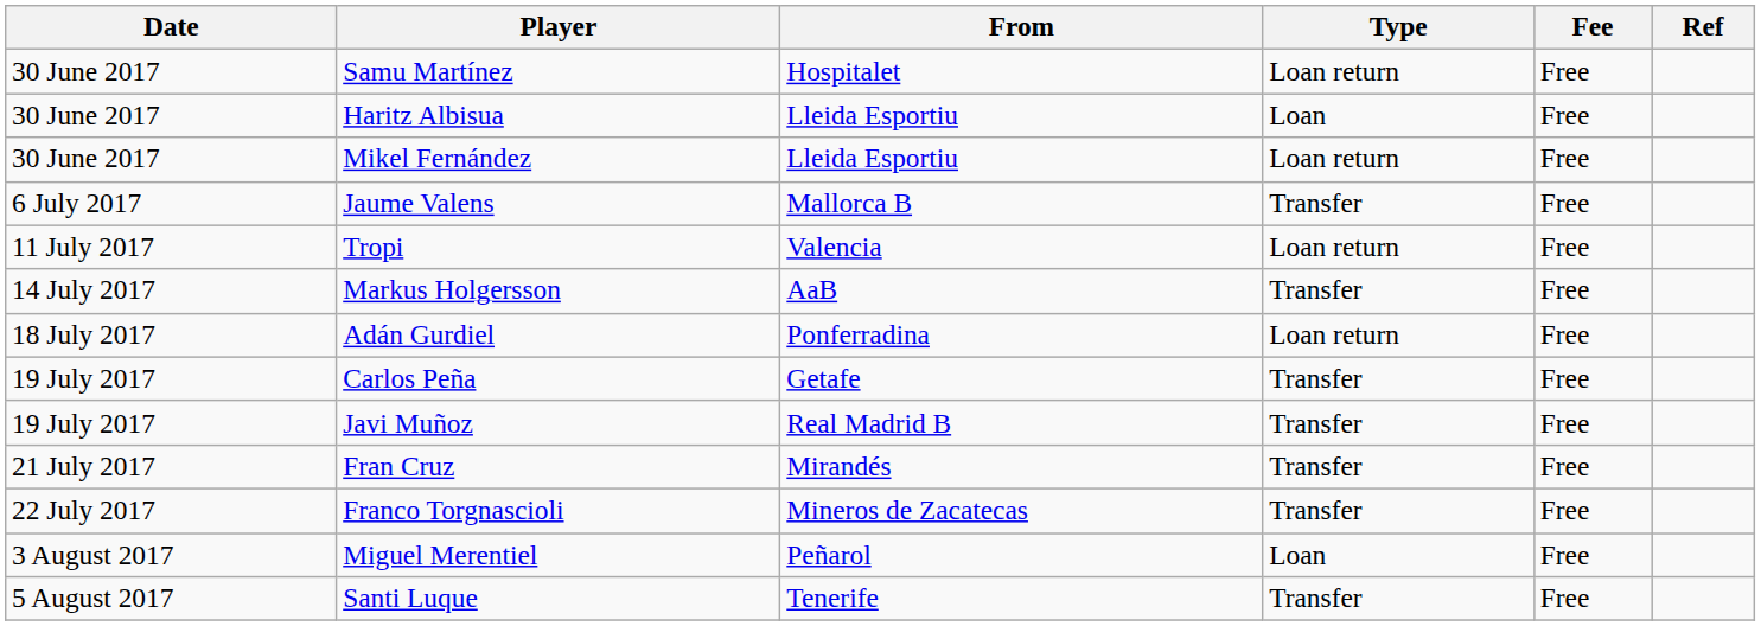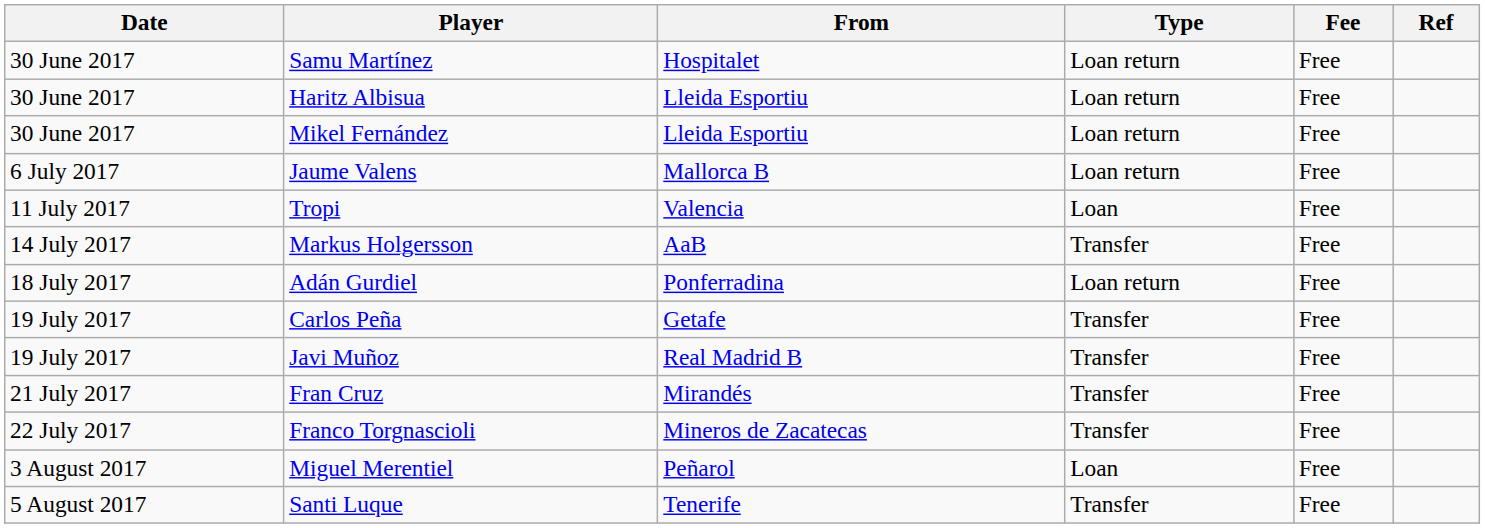Haritz Albisua | Type: Loan -> Loan return
Jaume Valens | Type: Transfer -> Loan return
Tropi | Type: Loan return -> Loan
